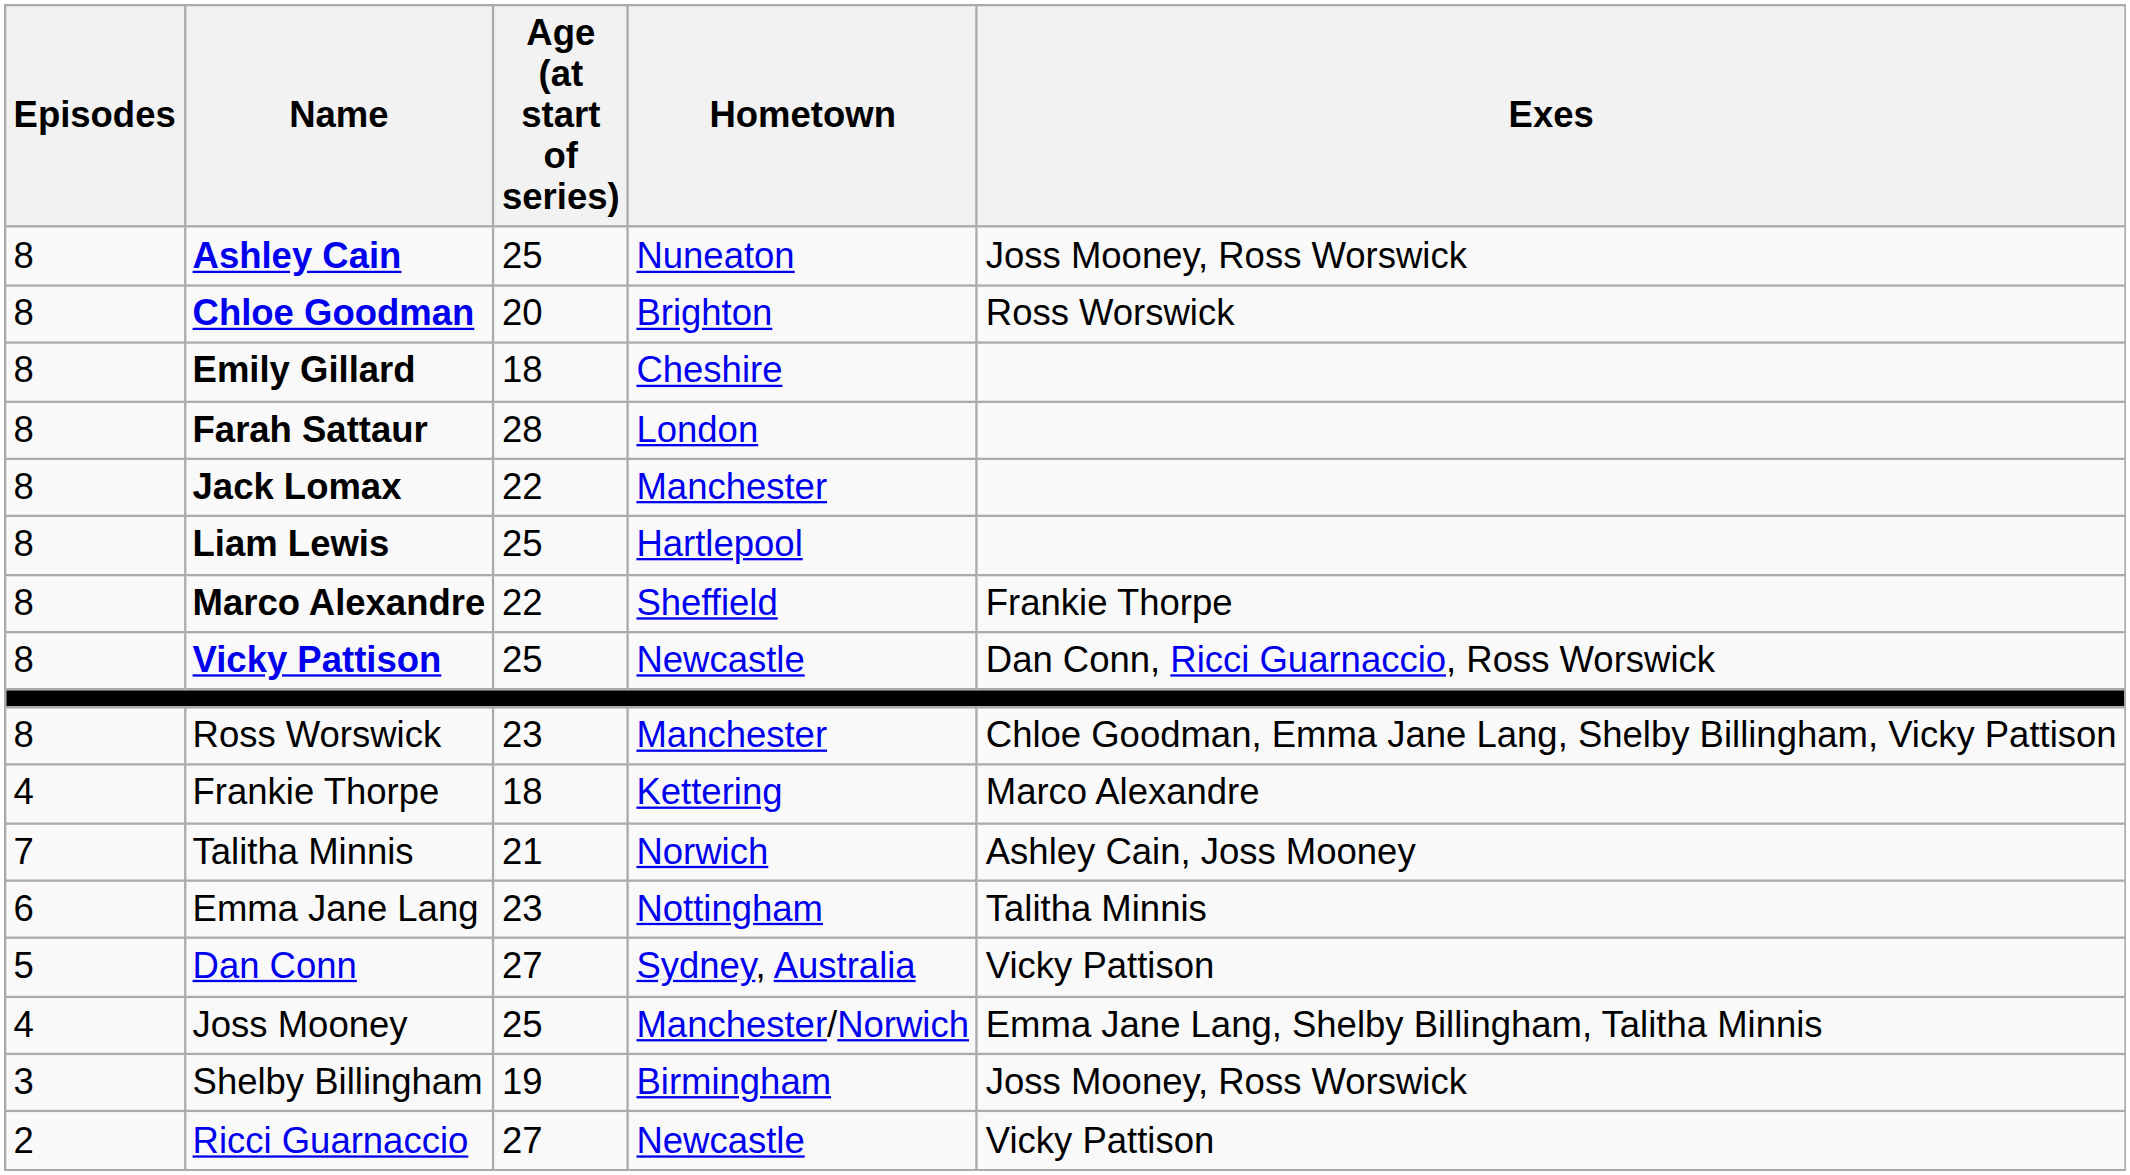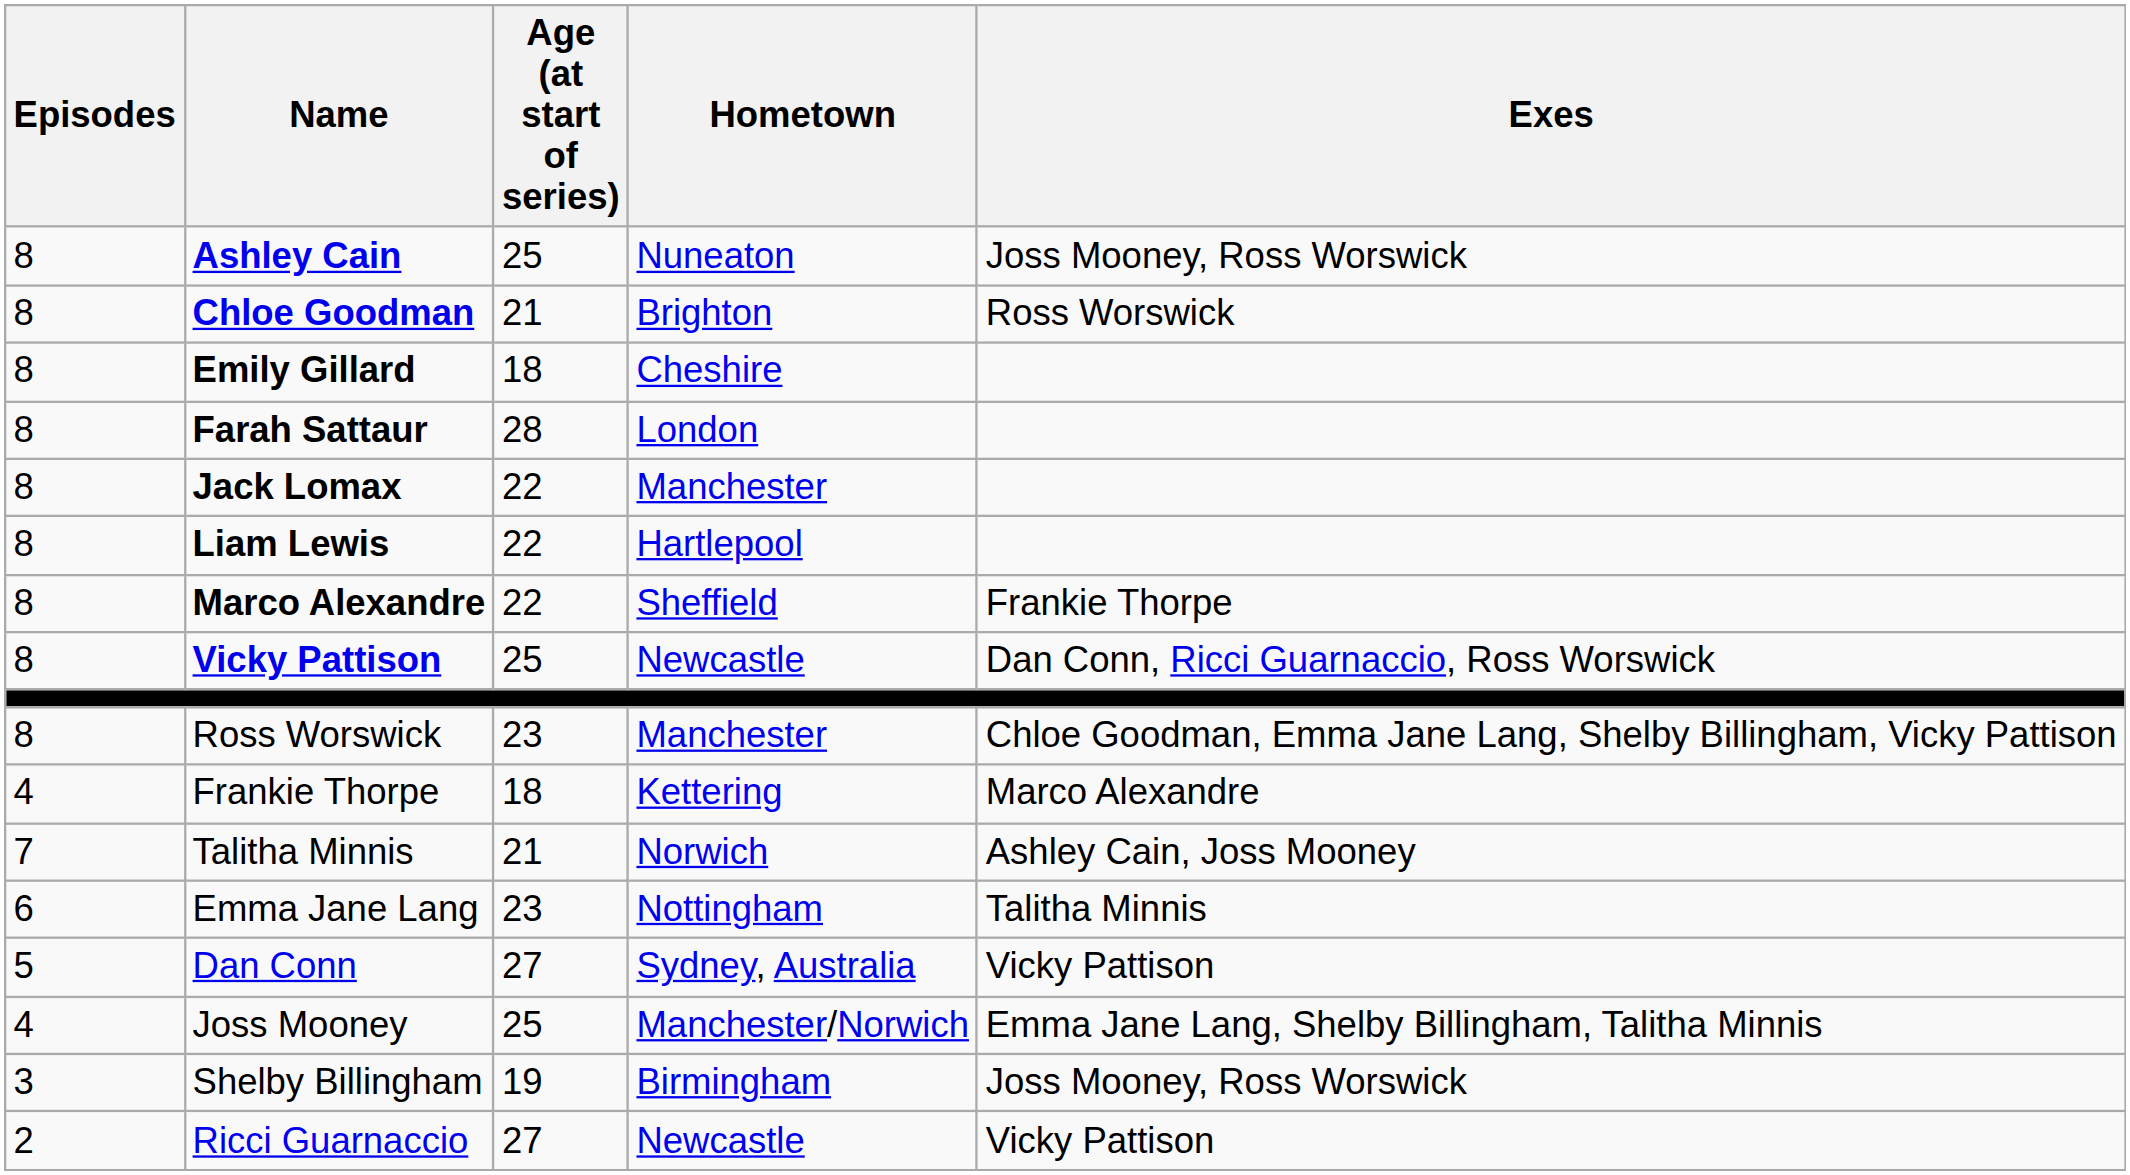Chloe Goodman | Age (at start of series): 20 -> 21
Liam Lewis | Age (at start of series): 25 -> 22
